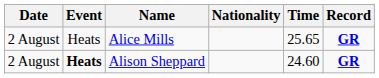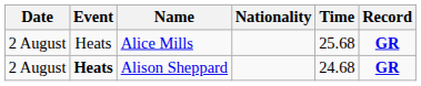Alice Mills | Time: 25.65 -> 25.68
Alison Sheppard | Time: 24.60 -> 24.68
